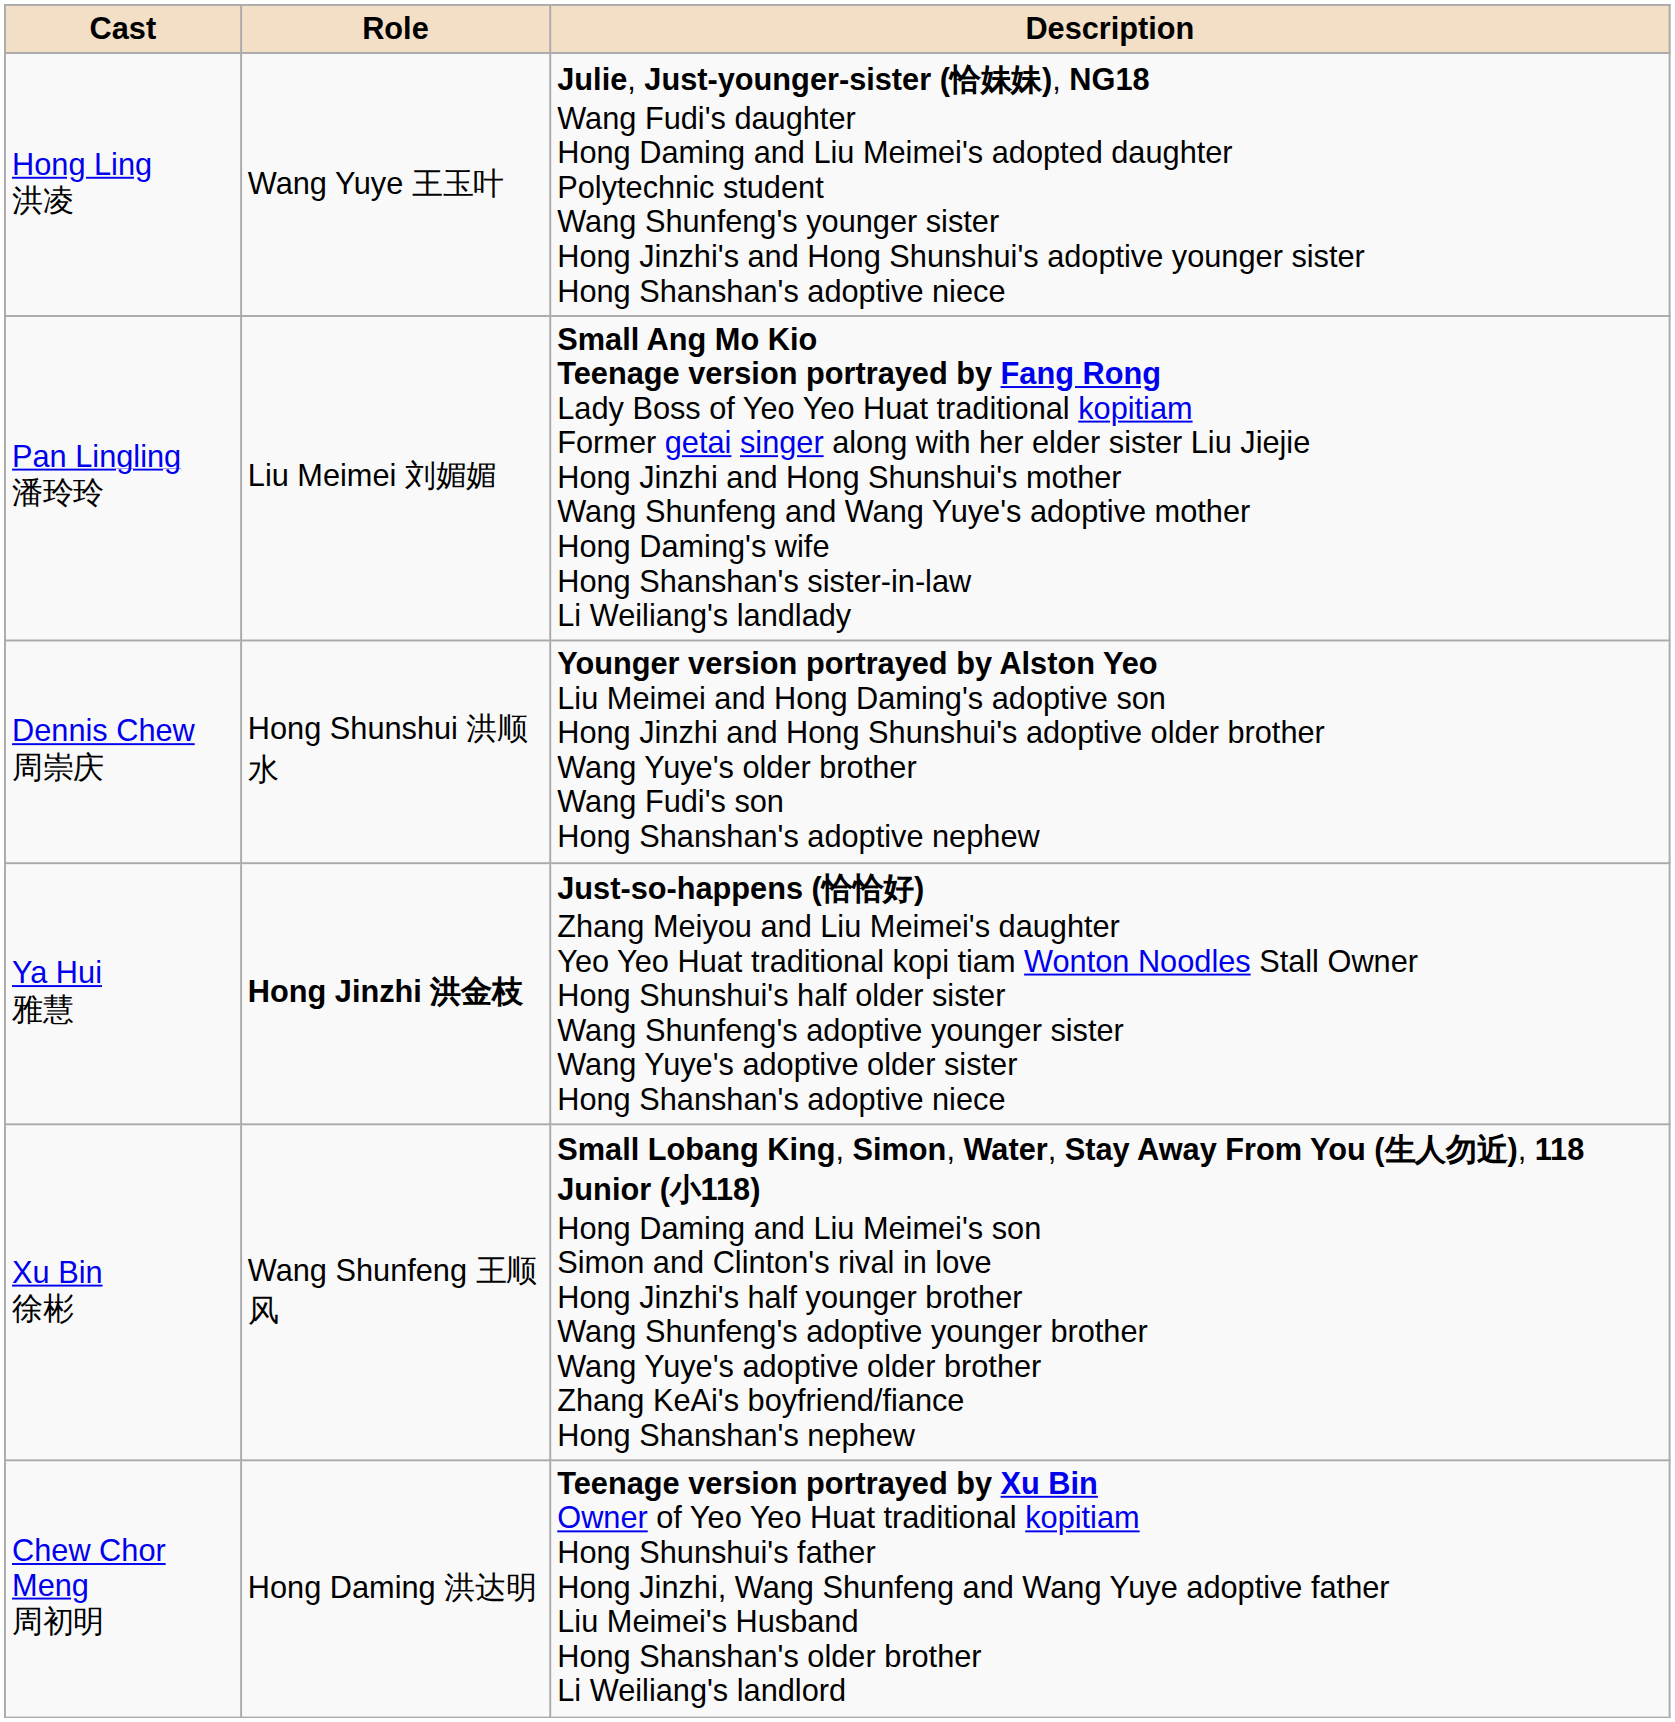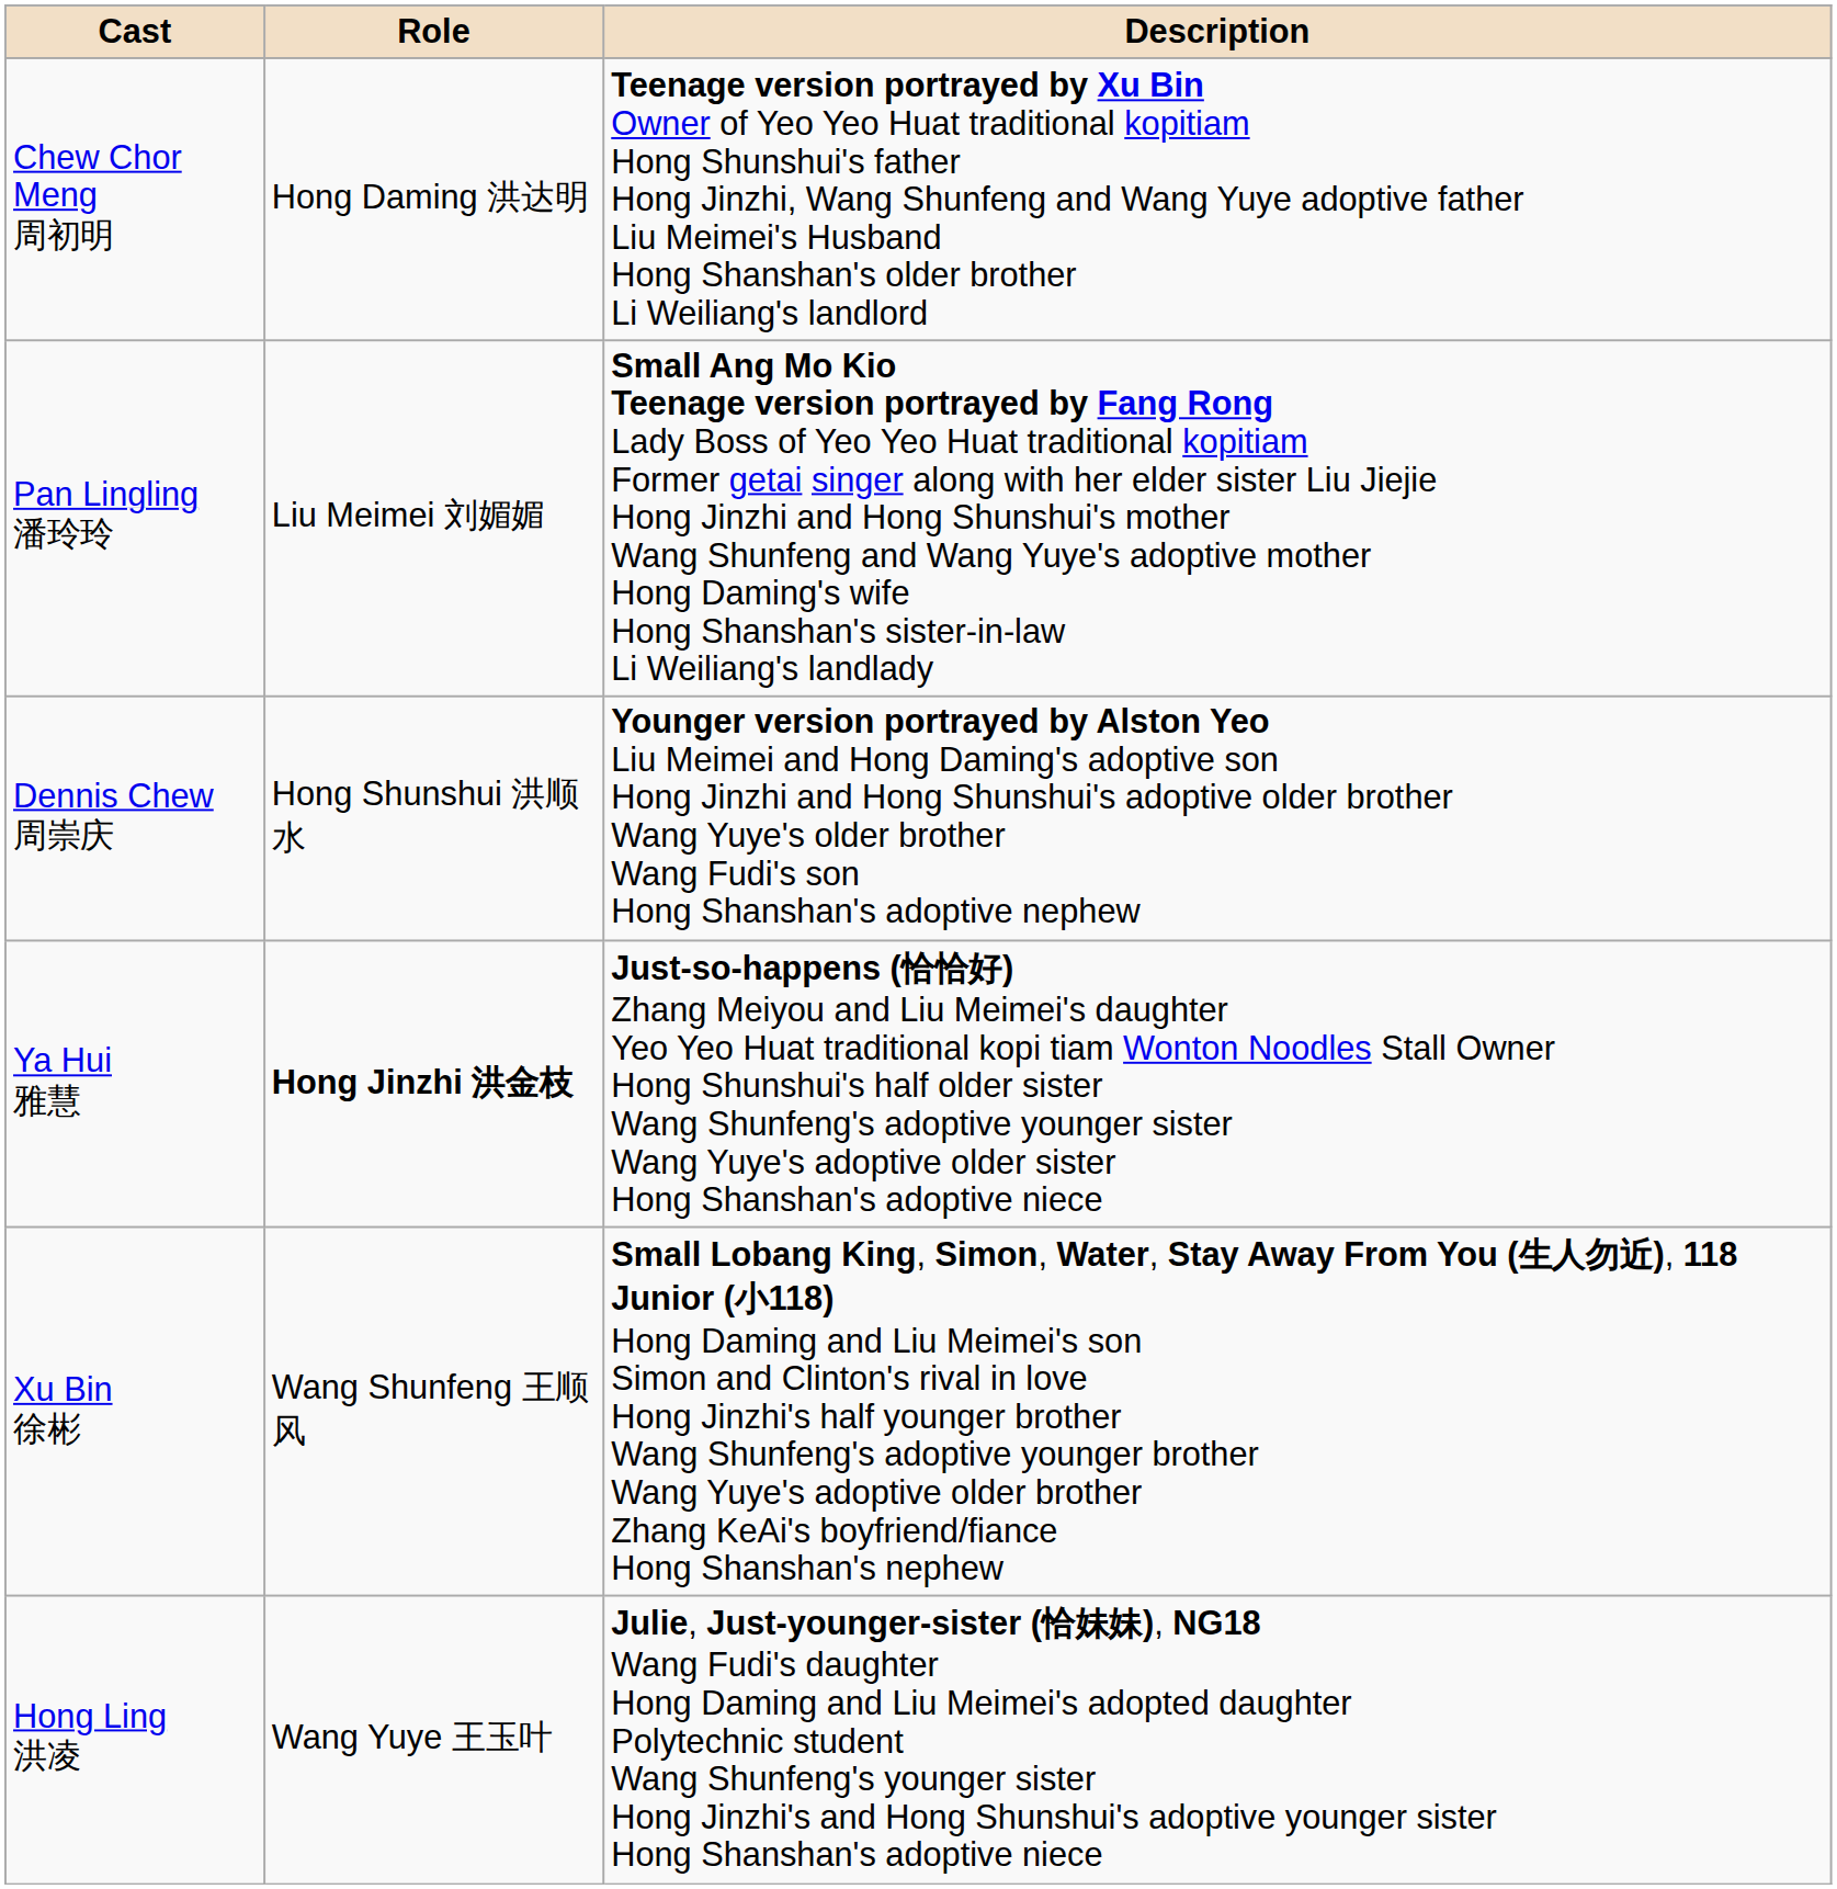rows swapped: Chew Chor Meng 周初明 <-> Hong Ling 洪凌
